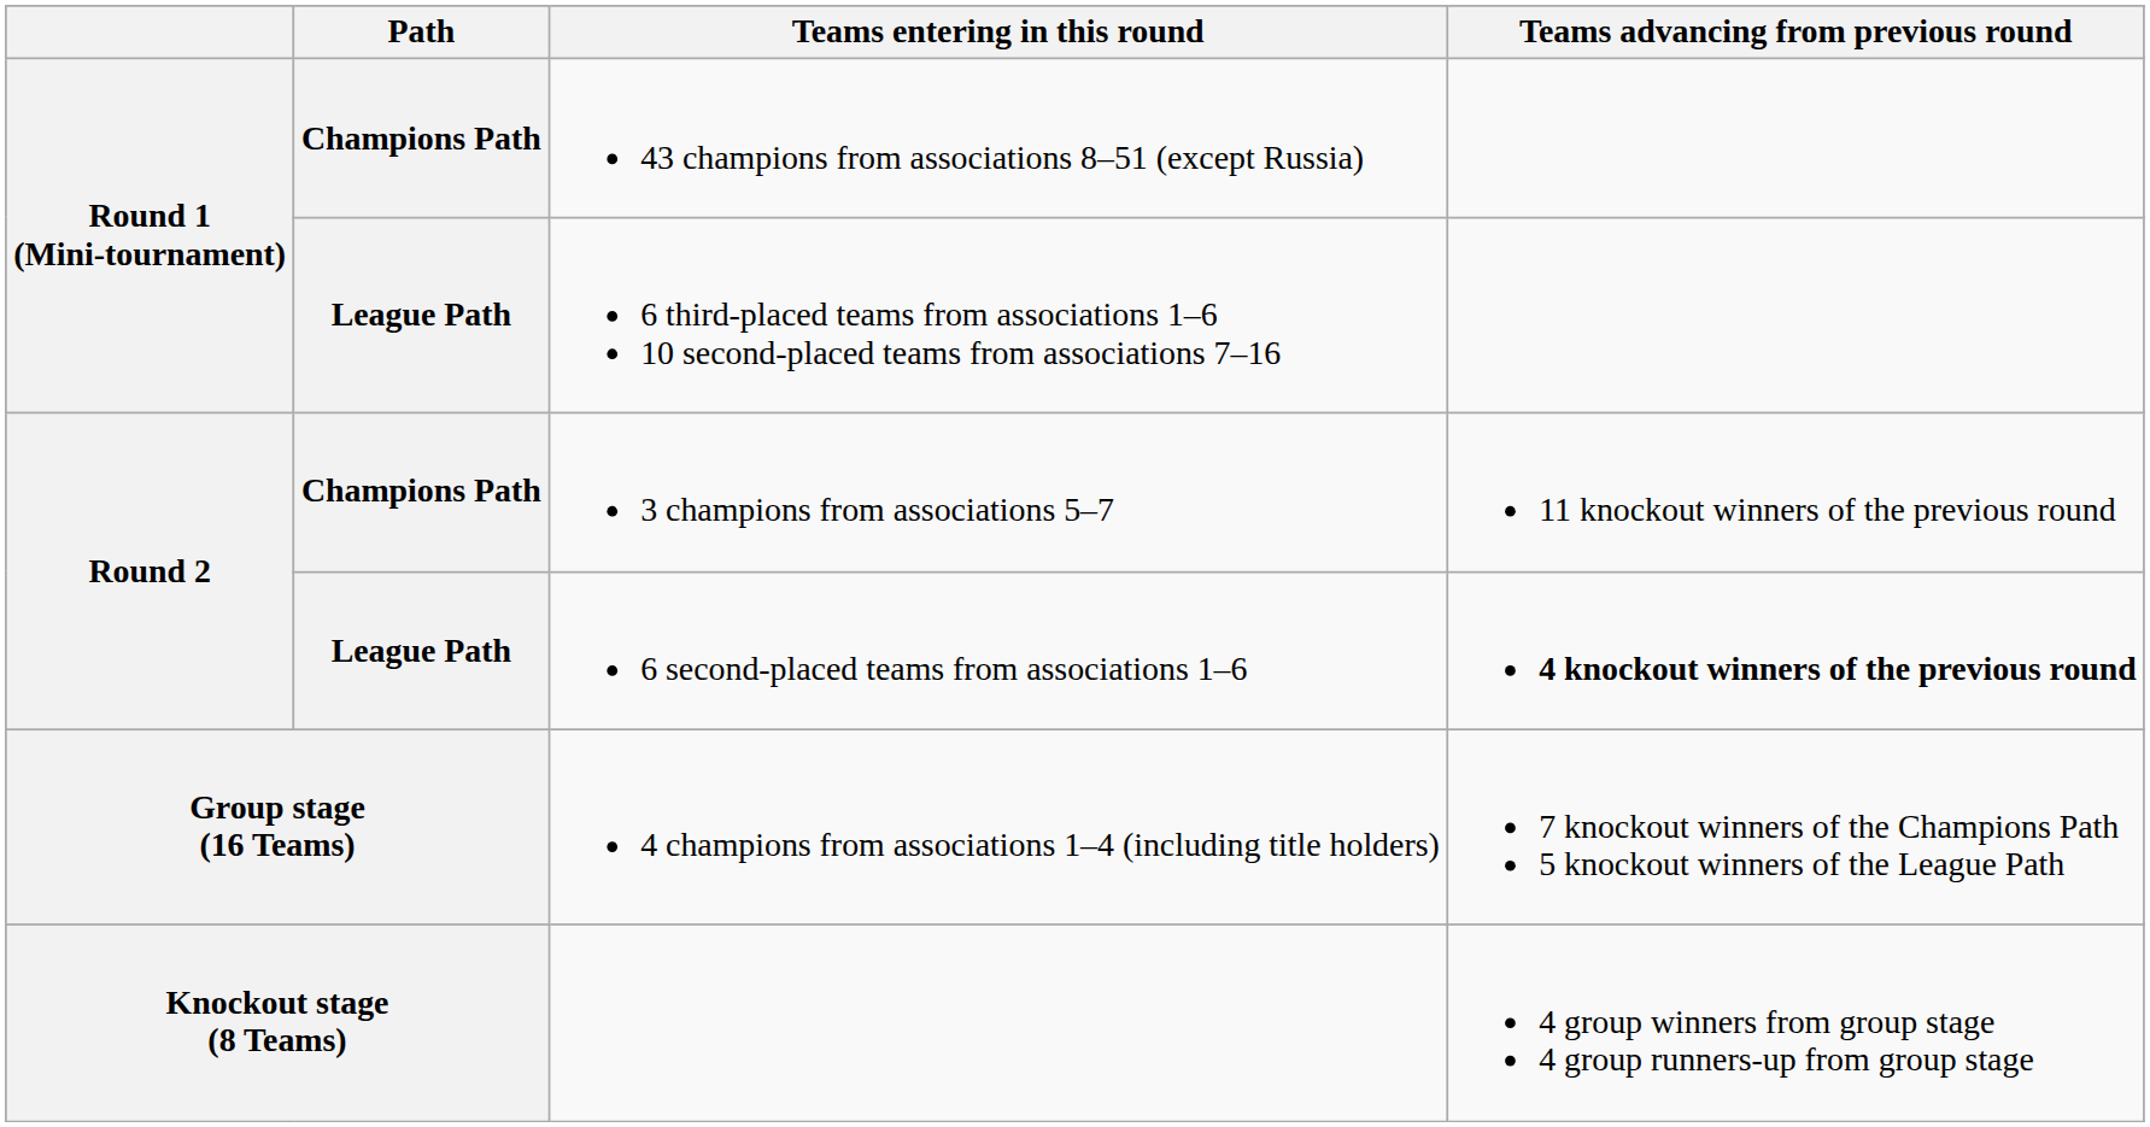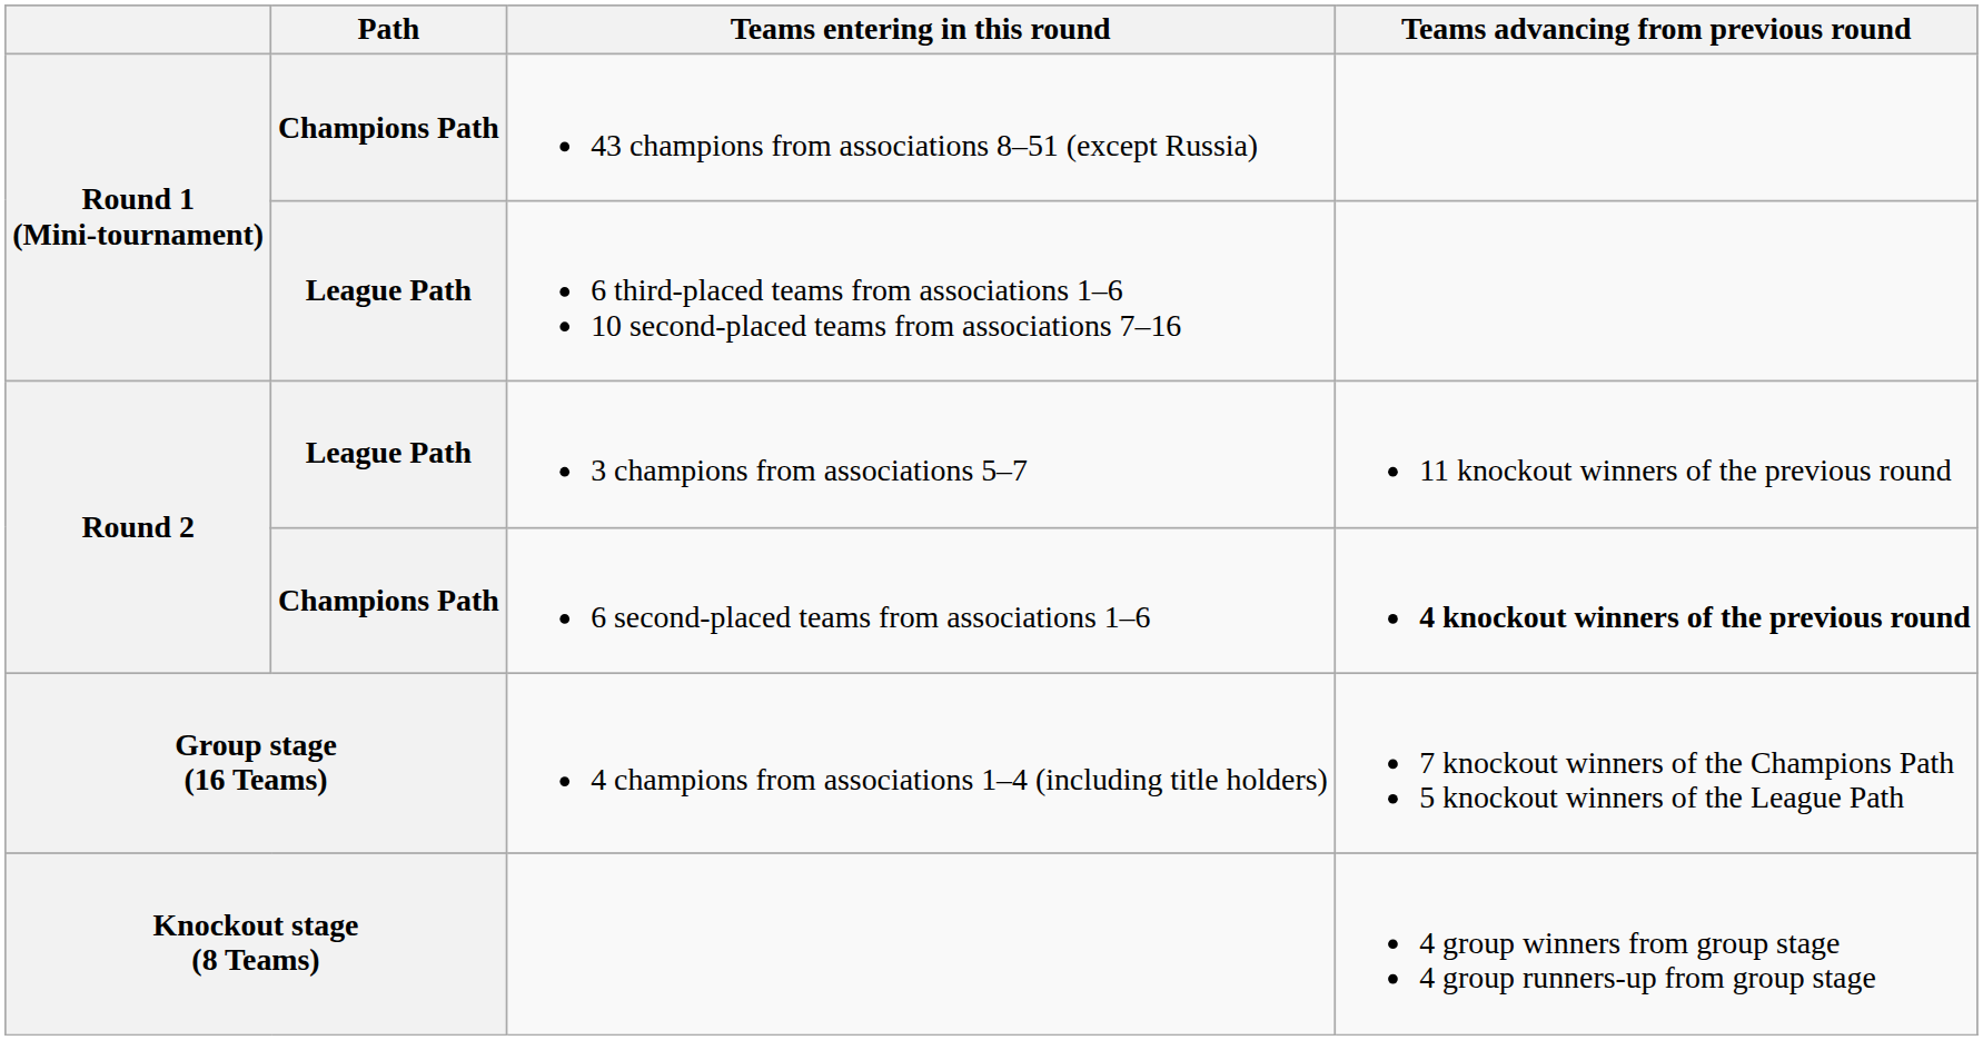3 champions from associations 5–7 | Path: Champions Path -> League Path
6 second-placed teams from associations 1–6 | Path: League Path -> Champions Path
